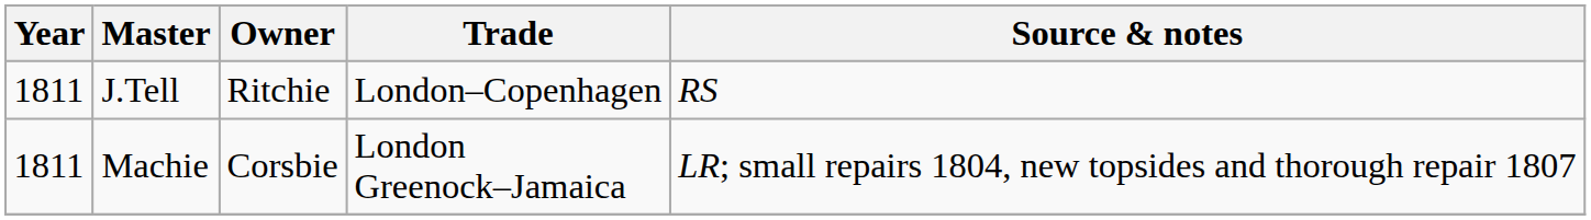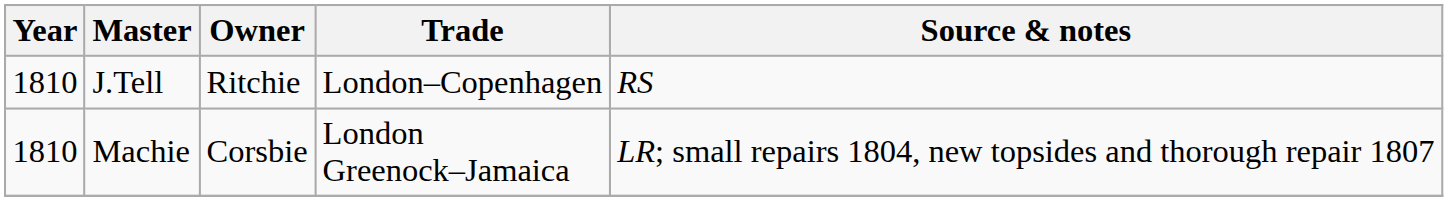J.Tell | Year: 1811 -> 1810
Machie | Year: 1811 -> 1810
